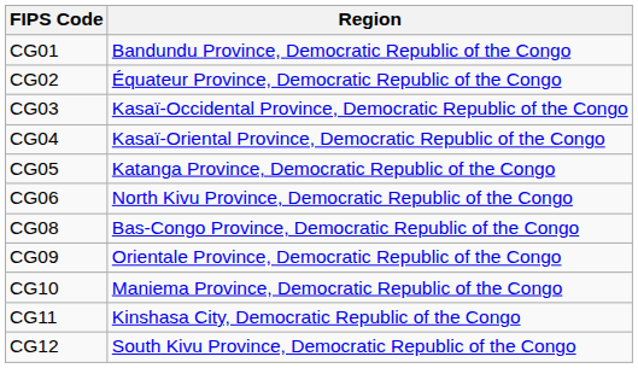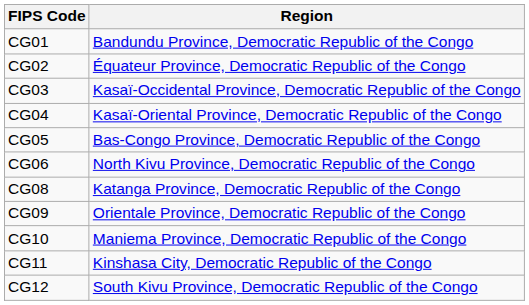CG05 | Region: Katanga Province, Democratic Republic of the Congo -> Bas-Congo Province, Democratic Republic of the Congo
CG08 | Region: Bas-Congo Province, Democratic Republic of the Congo -> Katanga Province, Democratic Republic of the Congo
